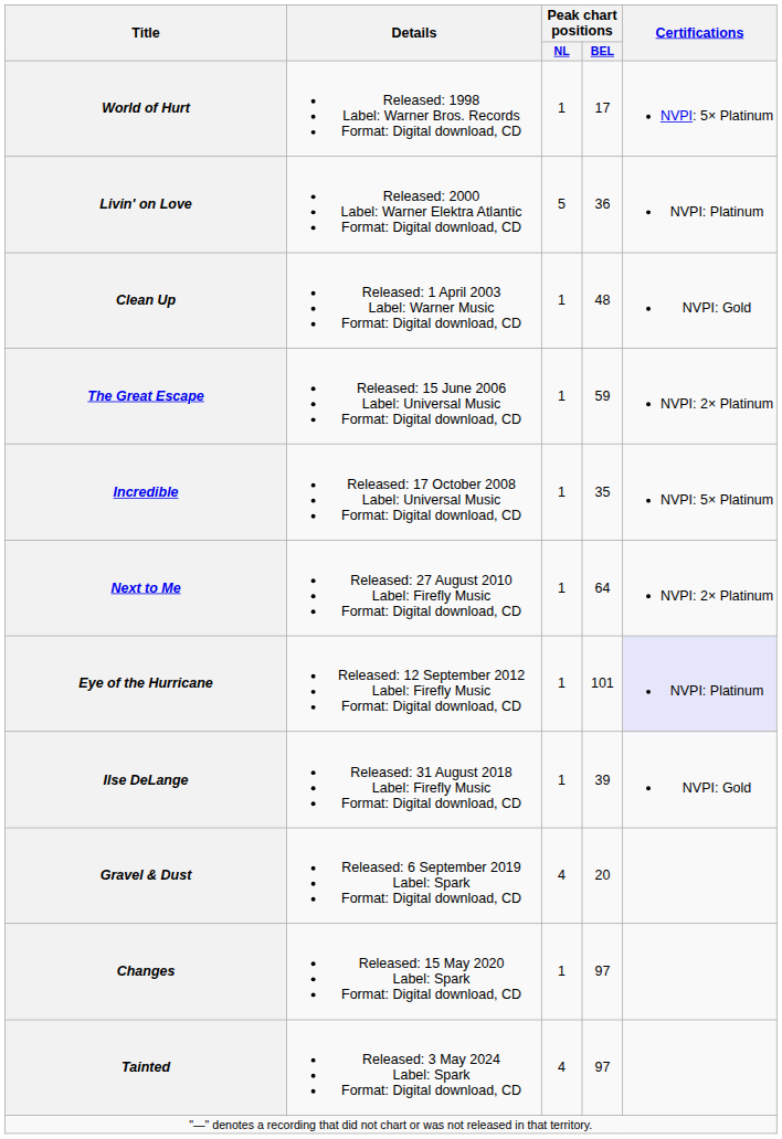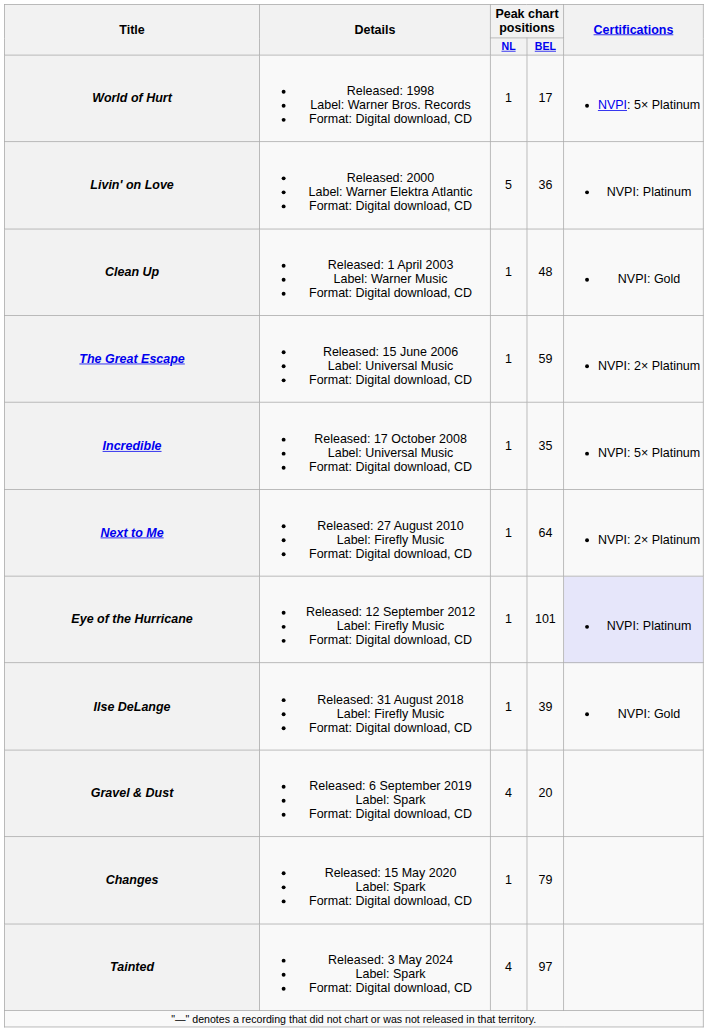Changes | Peak chart positions / BEL: 97 -> 79
